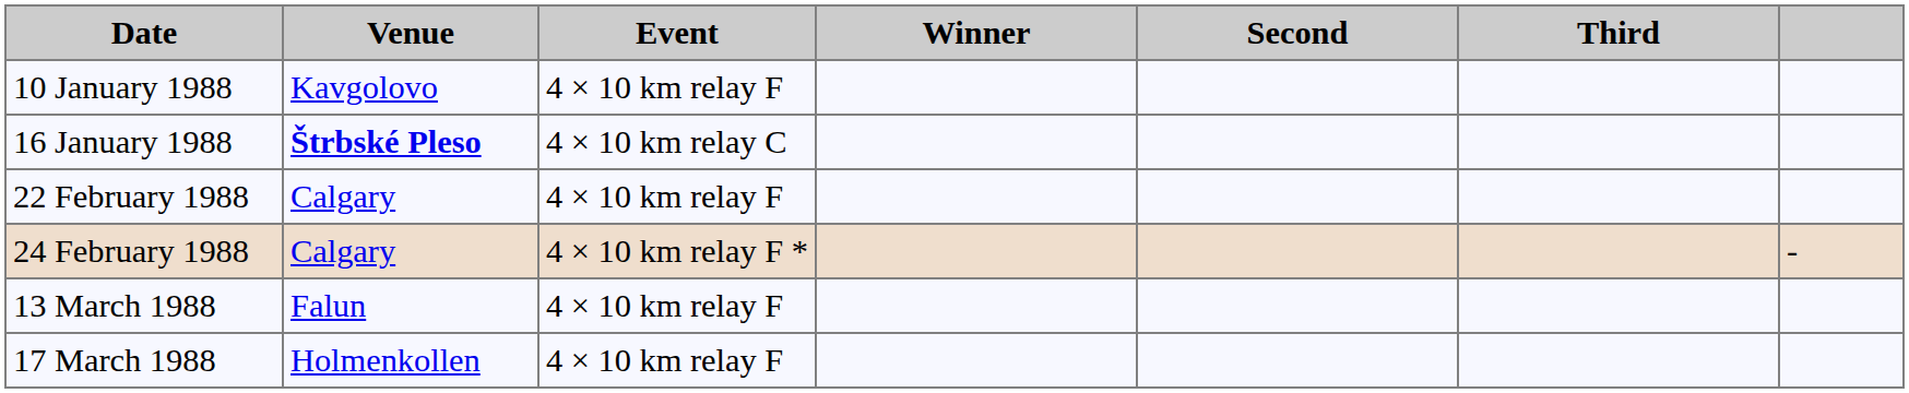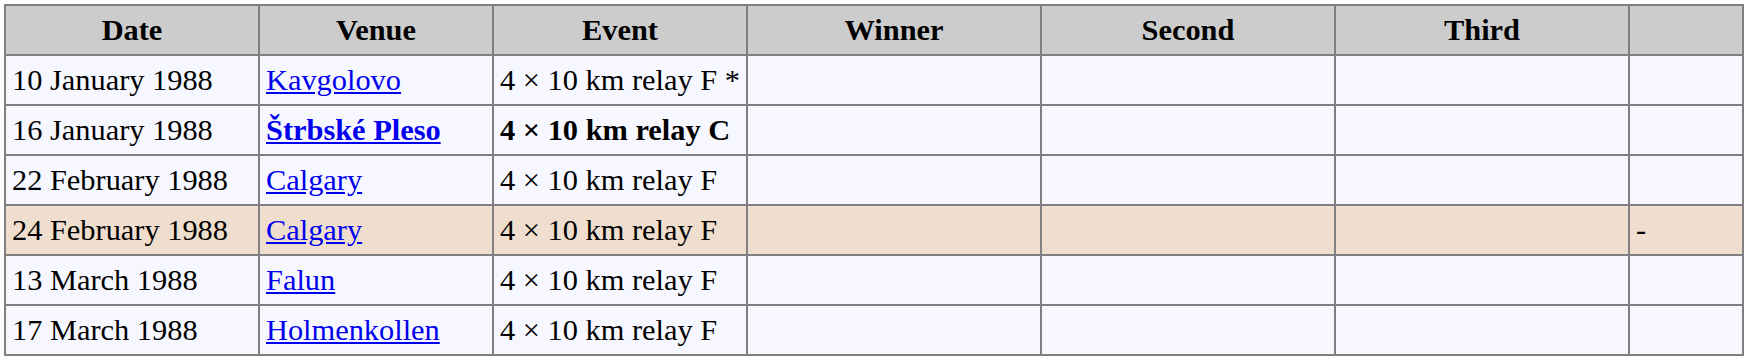10 January 1988 | Event: 4 × 10 km relay F -> 4 × 10 km relay F *
16 January 1988 | Event: normal -> bold
24 February 1988 | Event: 4 × 10 km relay F * -> 4 × 10 km relay F
